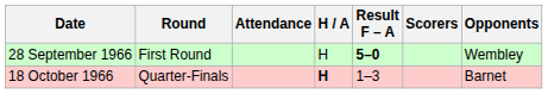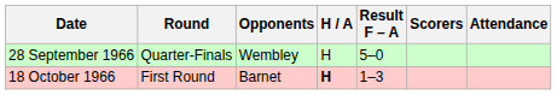columns swapped: Opponents <-> Attendance
28 September 1966 | Round: First Round -> Quarter-Finals
28 September 1966 | Result F – A: bold -> normal
18 October 1966 | Round: Quarter-Finals -> First Round
